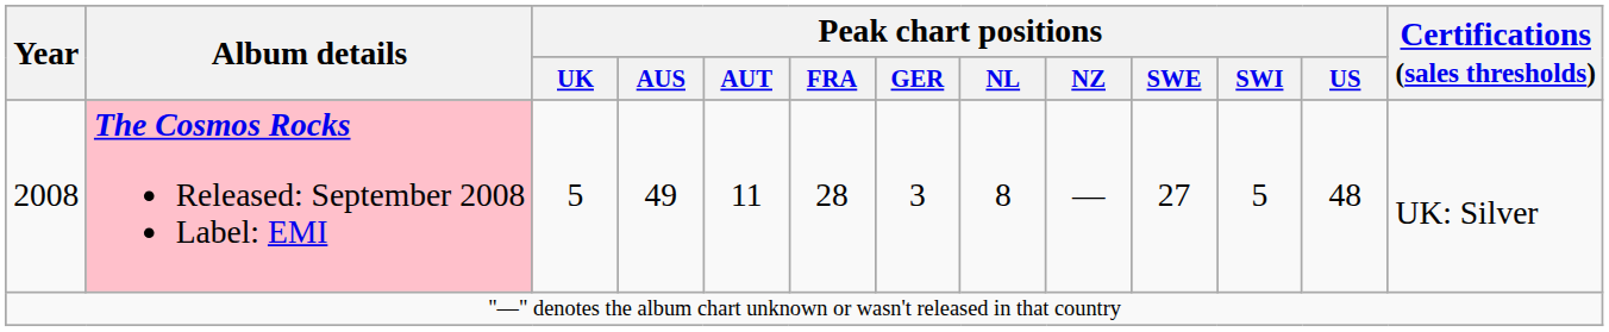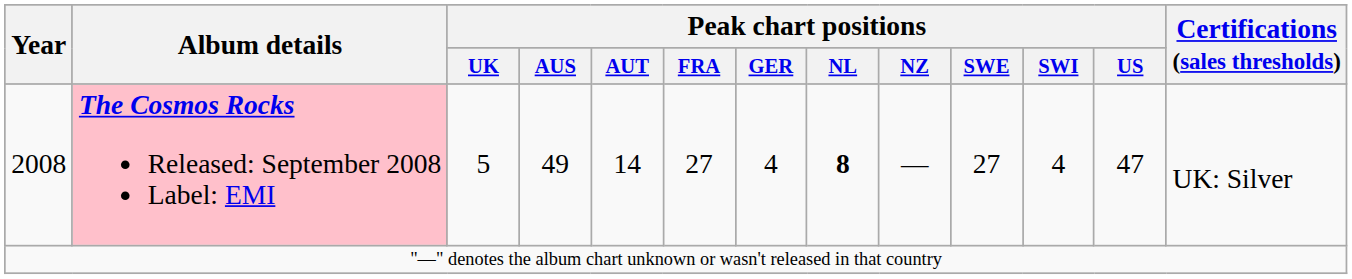2008 | Peak chart positions / AUT: 11 -> 14
2008 | Peak chart positions / FRA: 28 -> 27
2008 | Peak chart positions / GER: 3 -> 4
2008 | Peak chart positions / NL: normal -> bold
2008 | Peak chart positions / SWI: 5 -> 4
2008 | Peak chart positions / US: 48 -> 47
